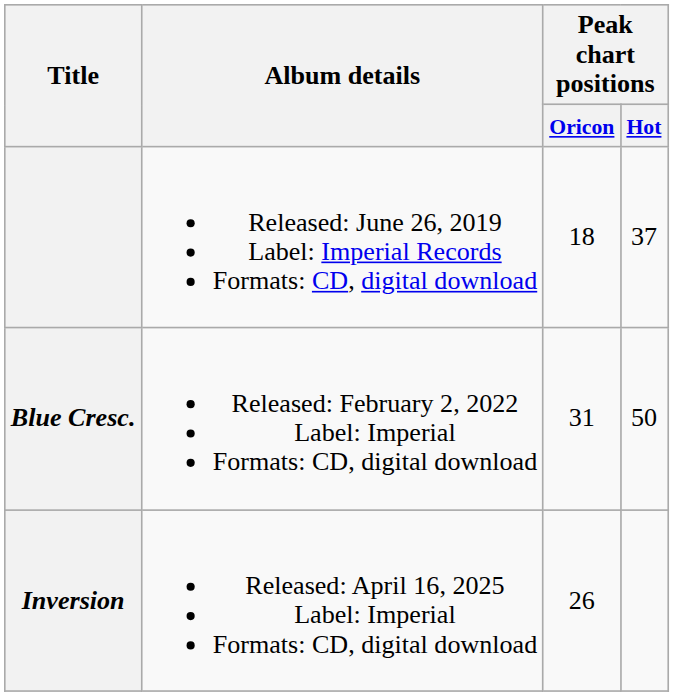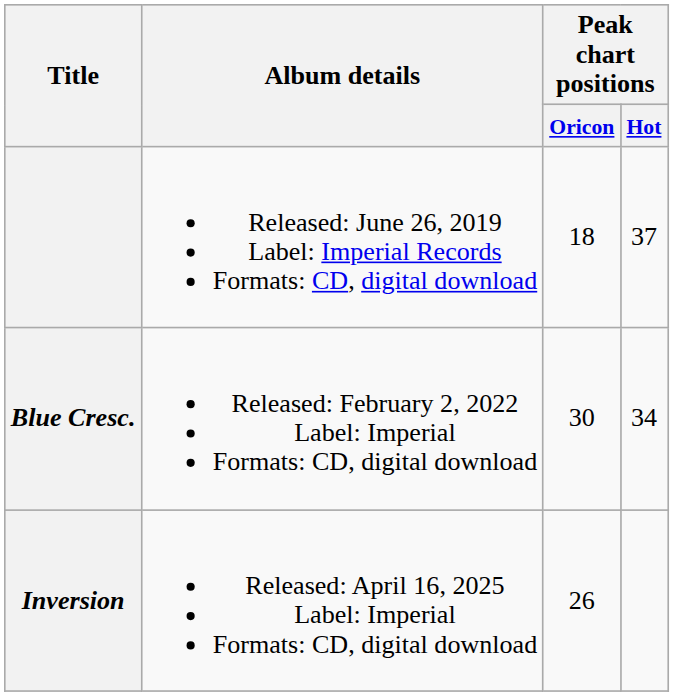Blue Cresc. | Peak chart positions / Oricon: 31 -> 30
Blue Cresc. | Peak chart positions / Hot: 50 -> 34
